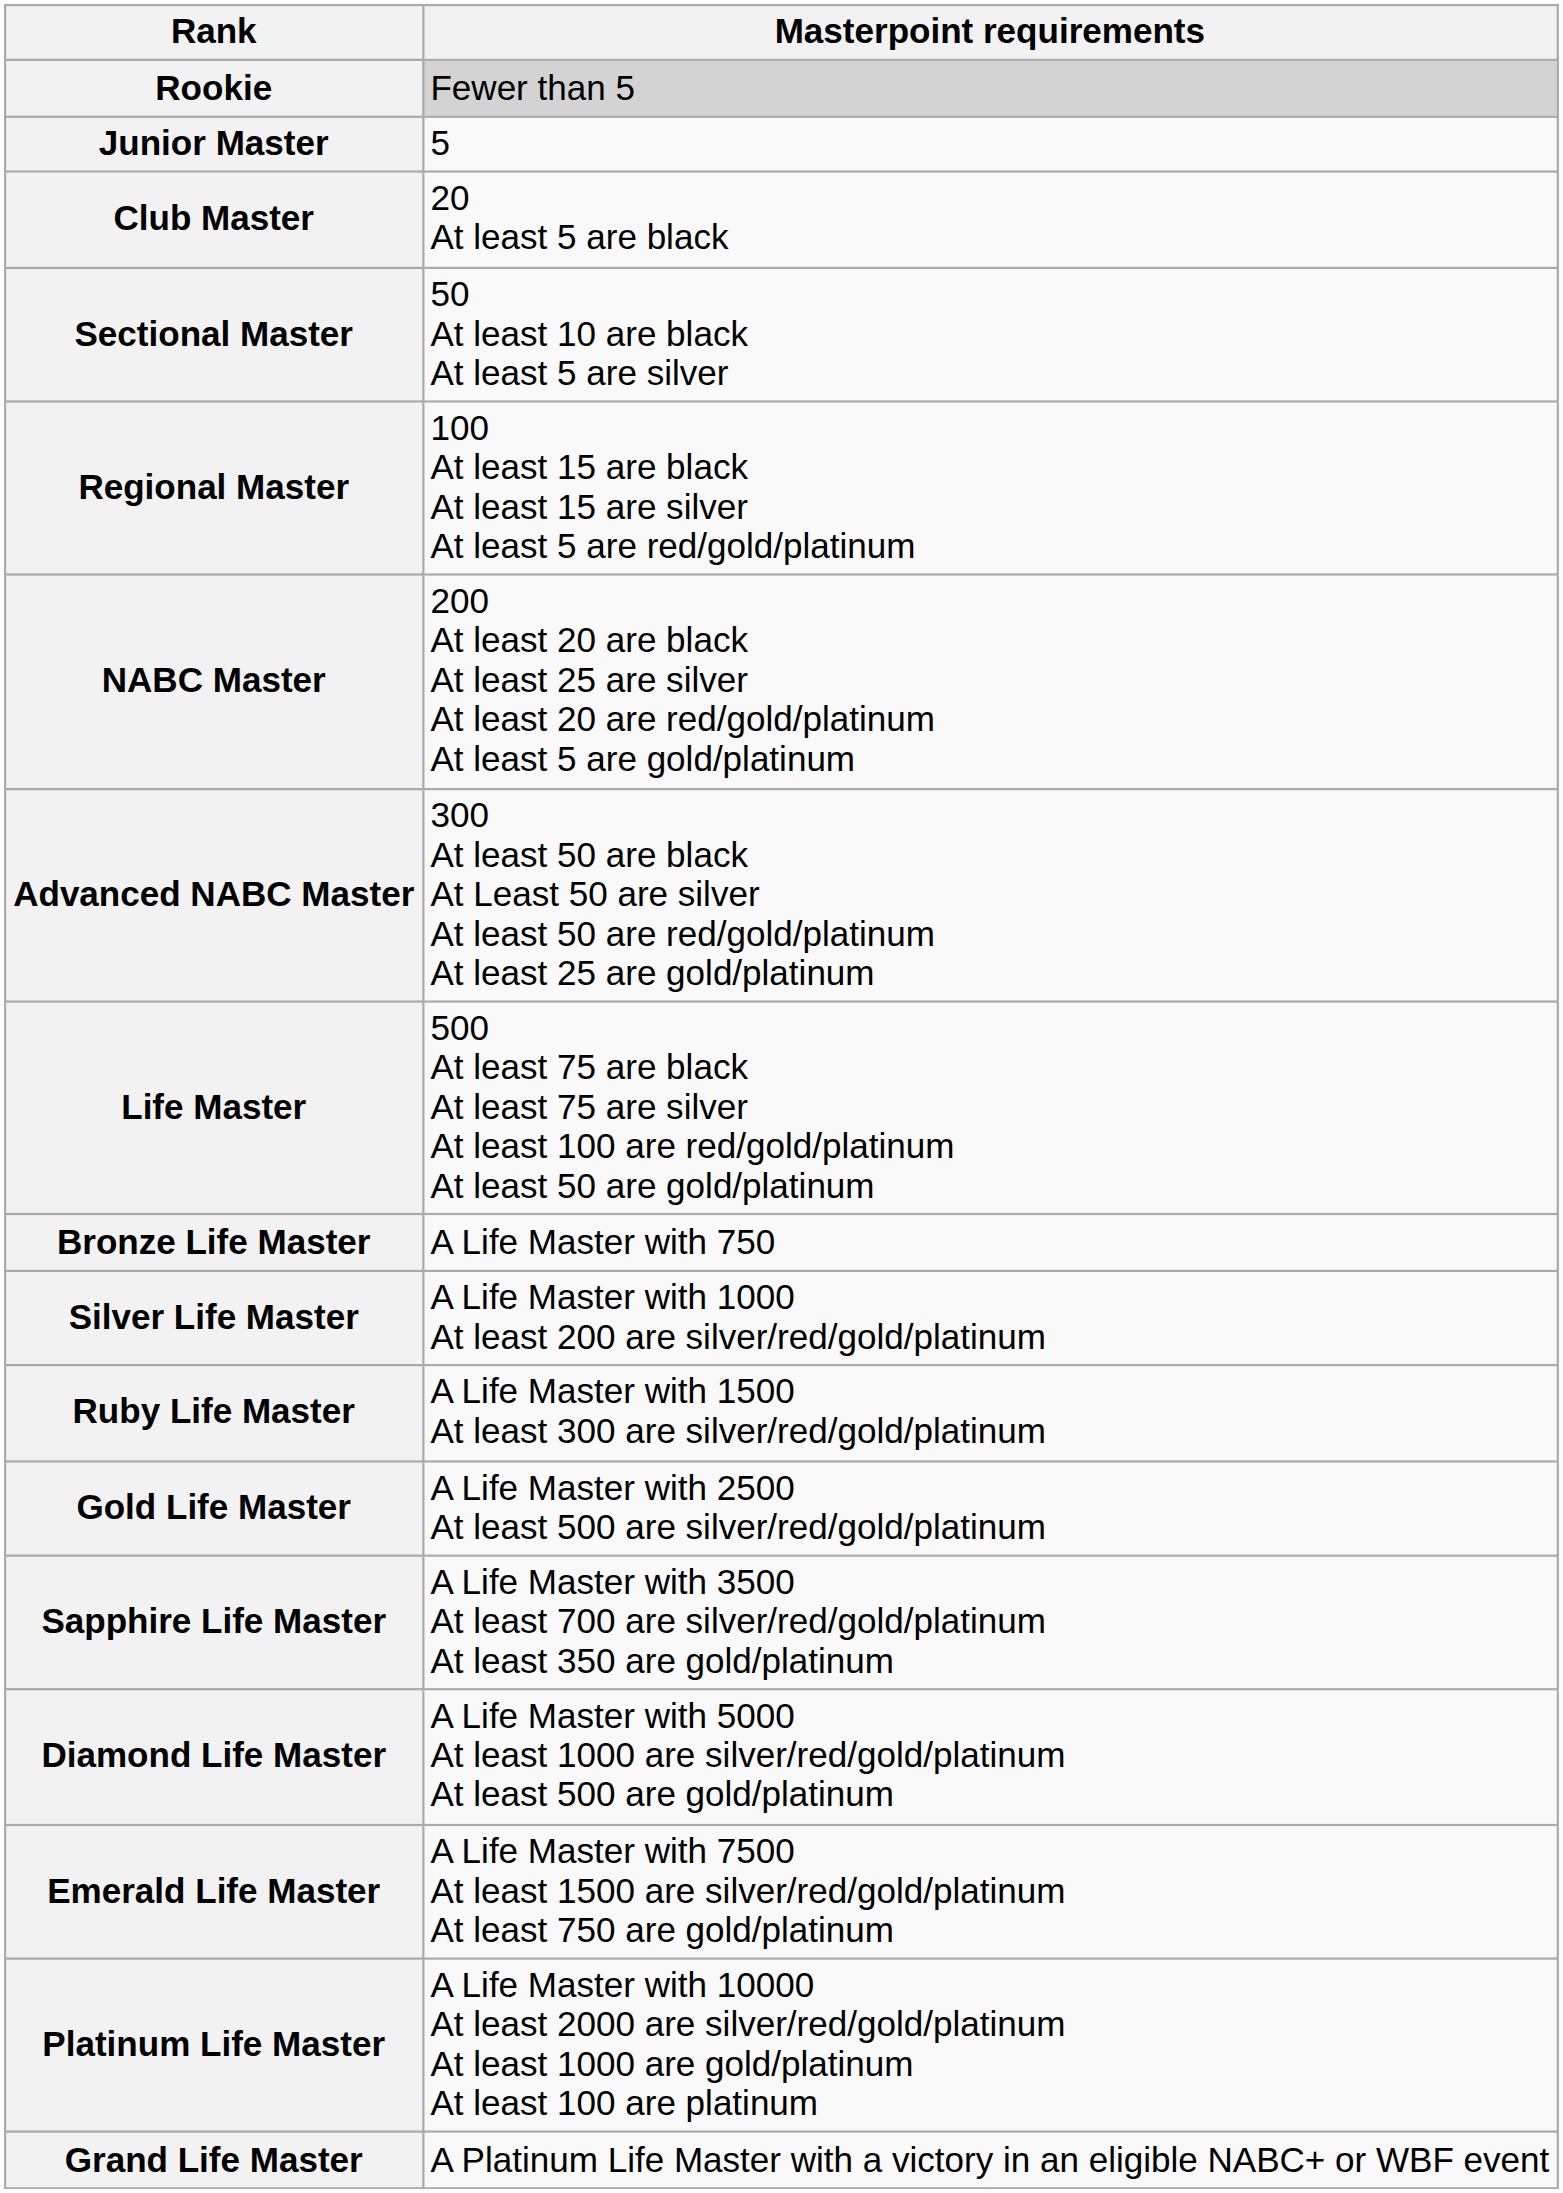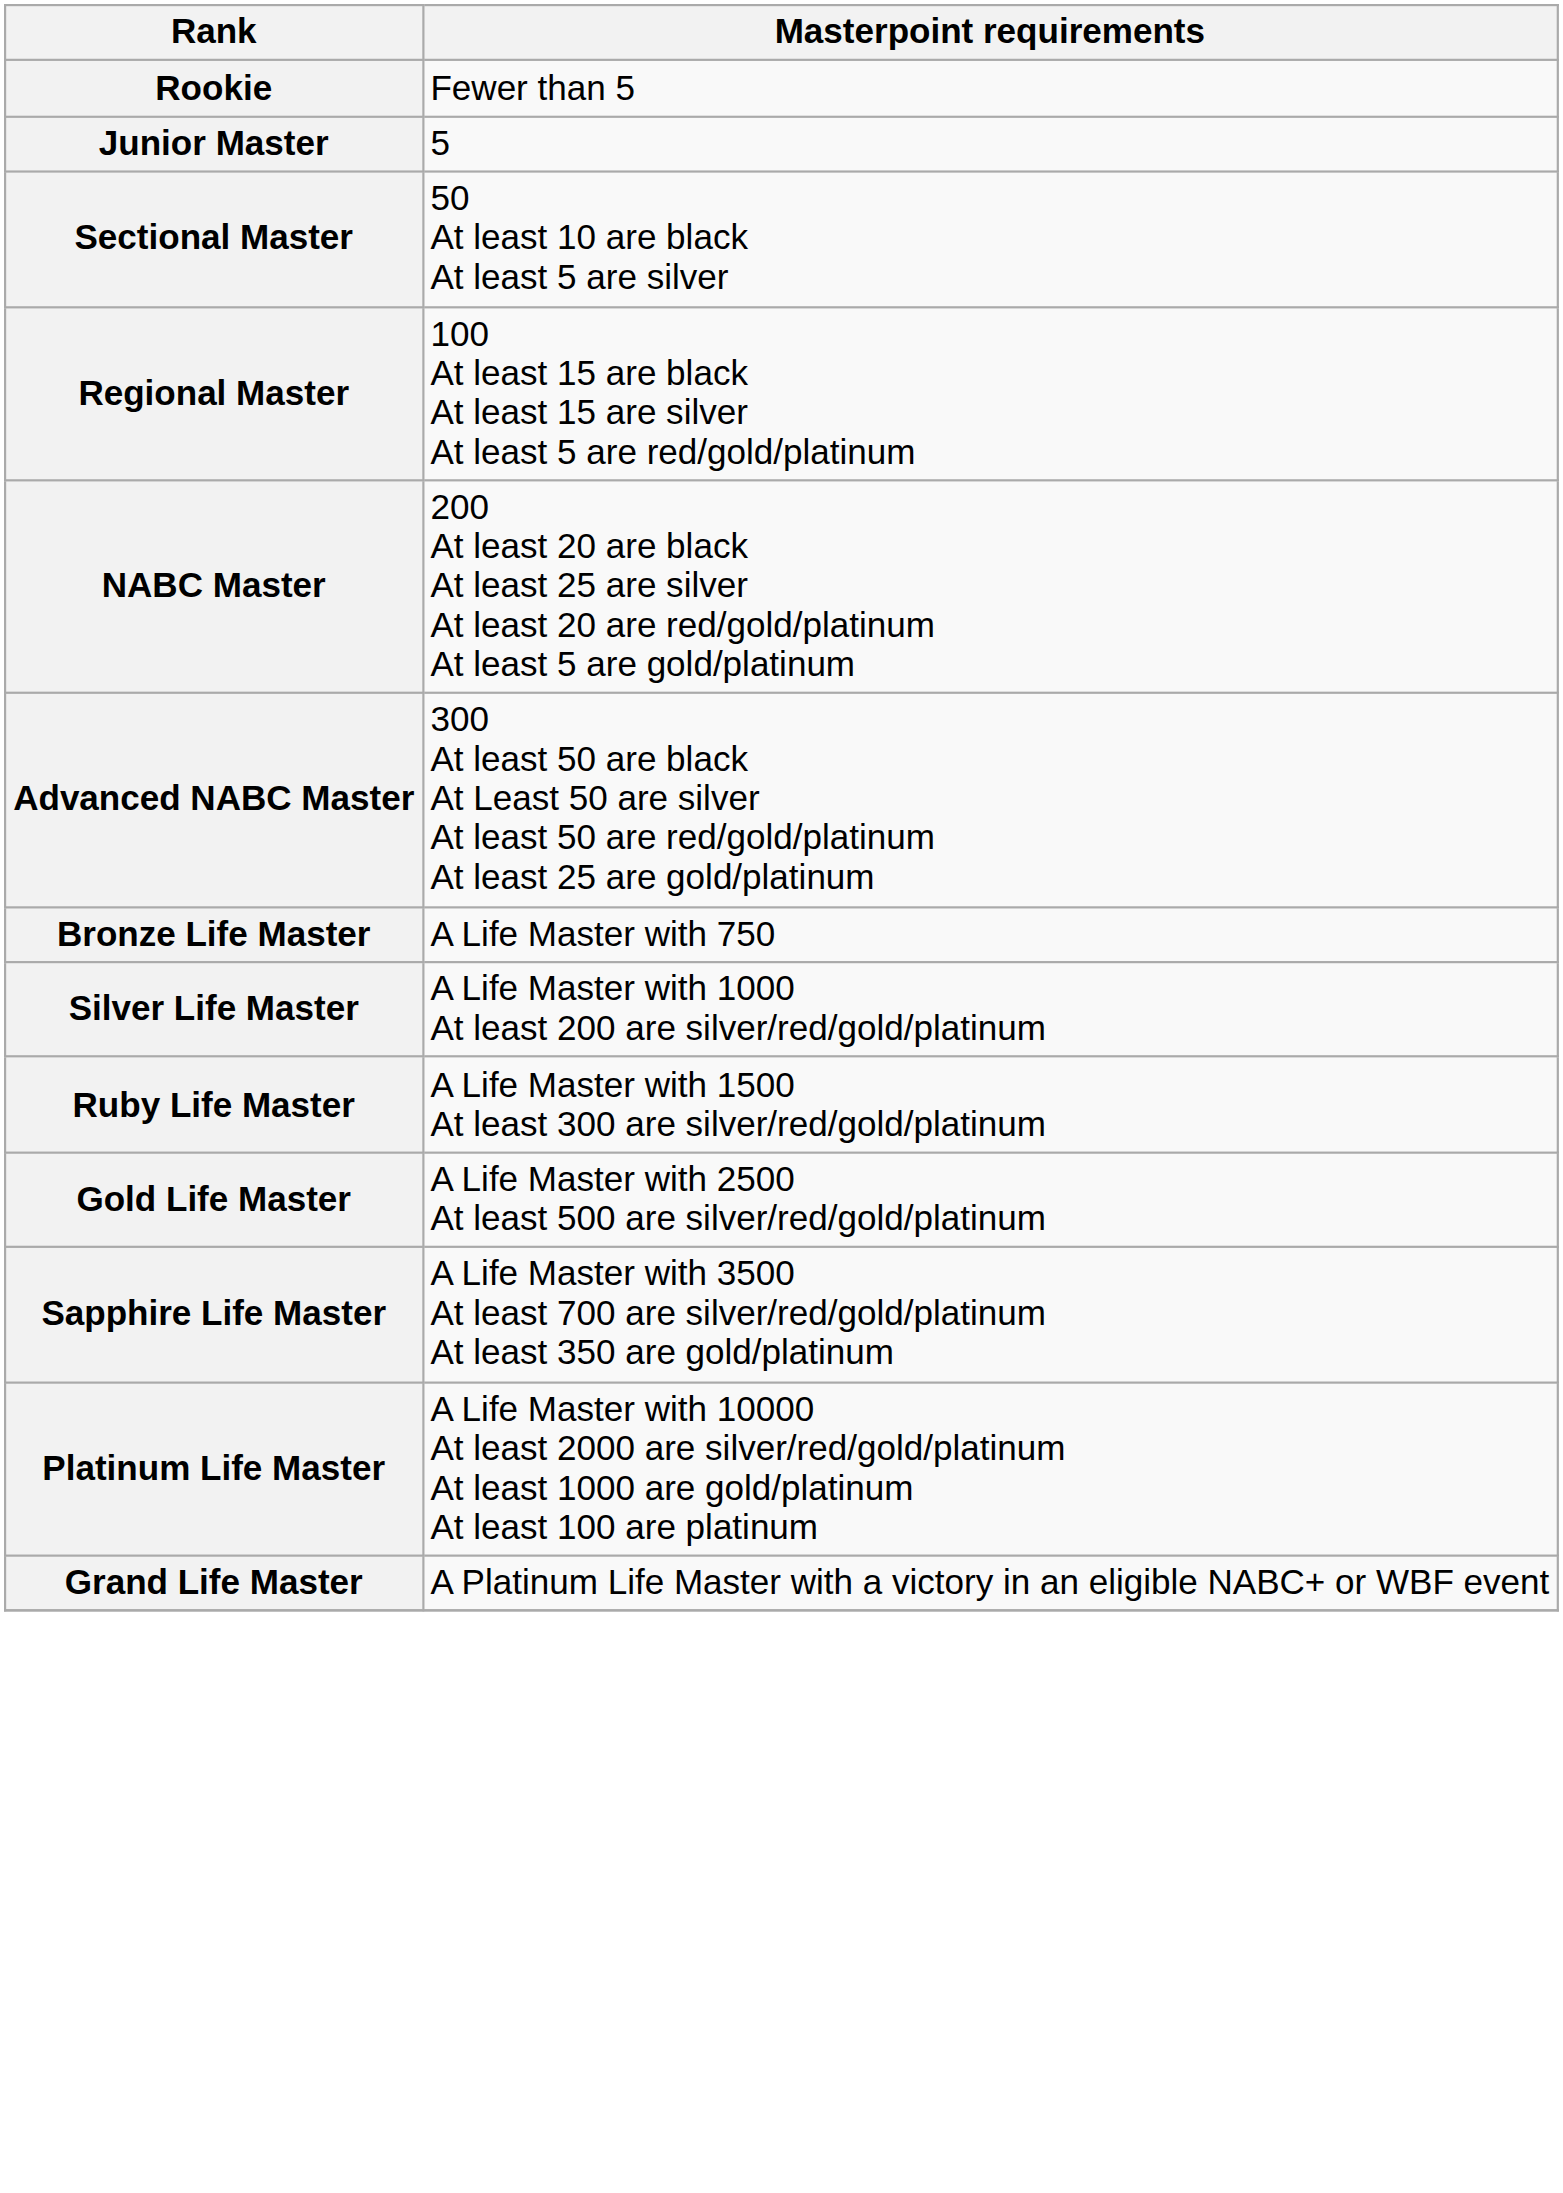Rookie | Masterpoint requirements: lightgrey background -> no background
- row: Club Master | 20 At least 5 are black
- row: Life Master | 500 At least 75 are black At least 75 are silver At least 100 are red/gold/platinum At least 50 are gold/platinum
- row: Diamond Life Master | A Life Master with 5000 At least 1000 are silver/red/gold/platinum At least 500 are gold/platinum
- row: Emerald Life Master | A Life Master with 7500 At least 1500 are silver/red/gold/platinum At least 750 are gold/platinum
